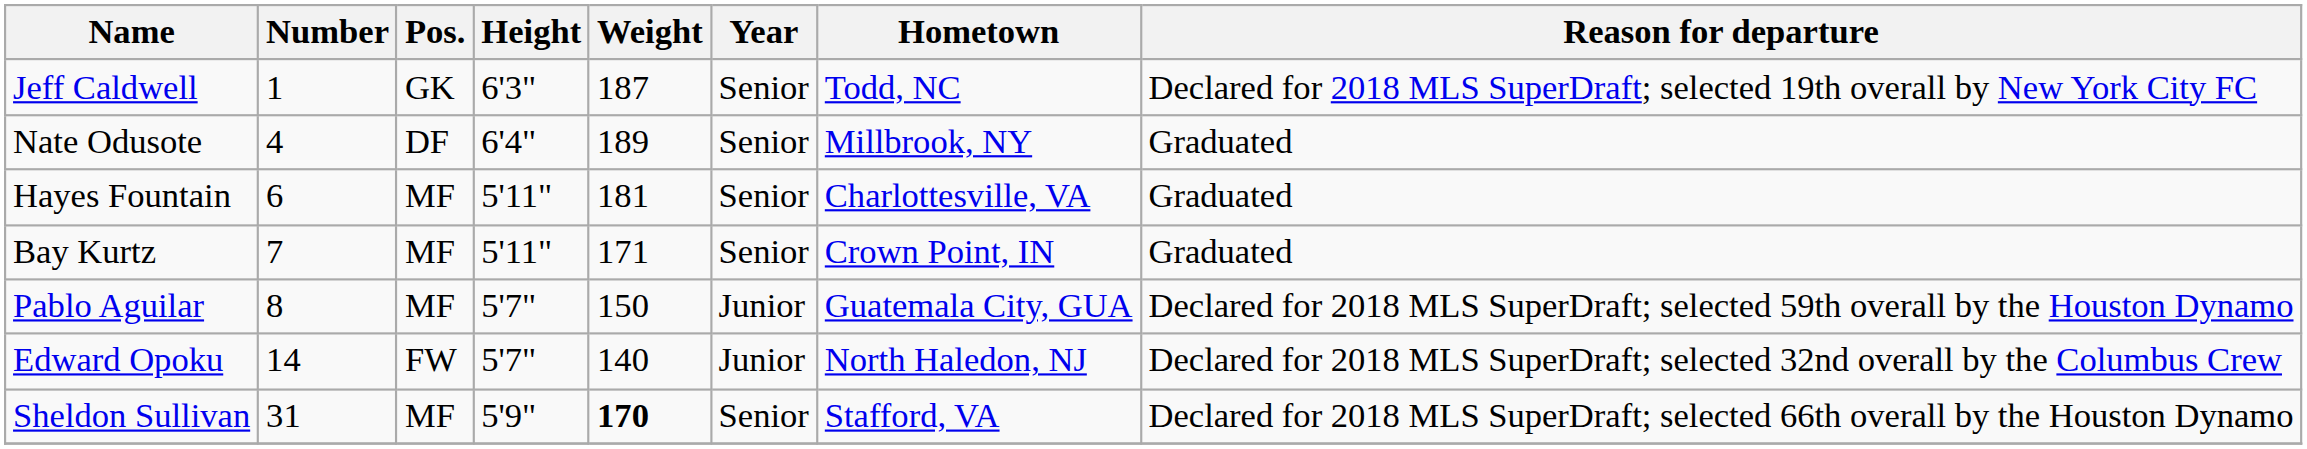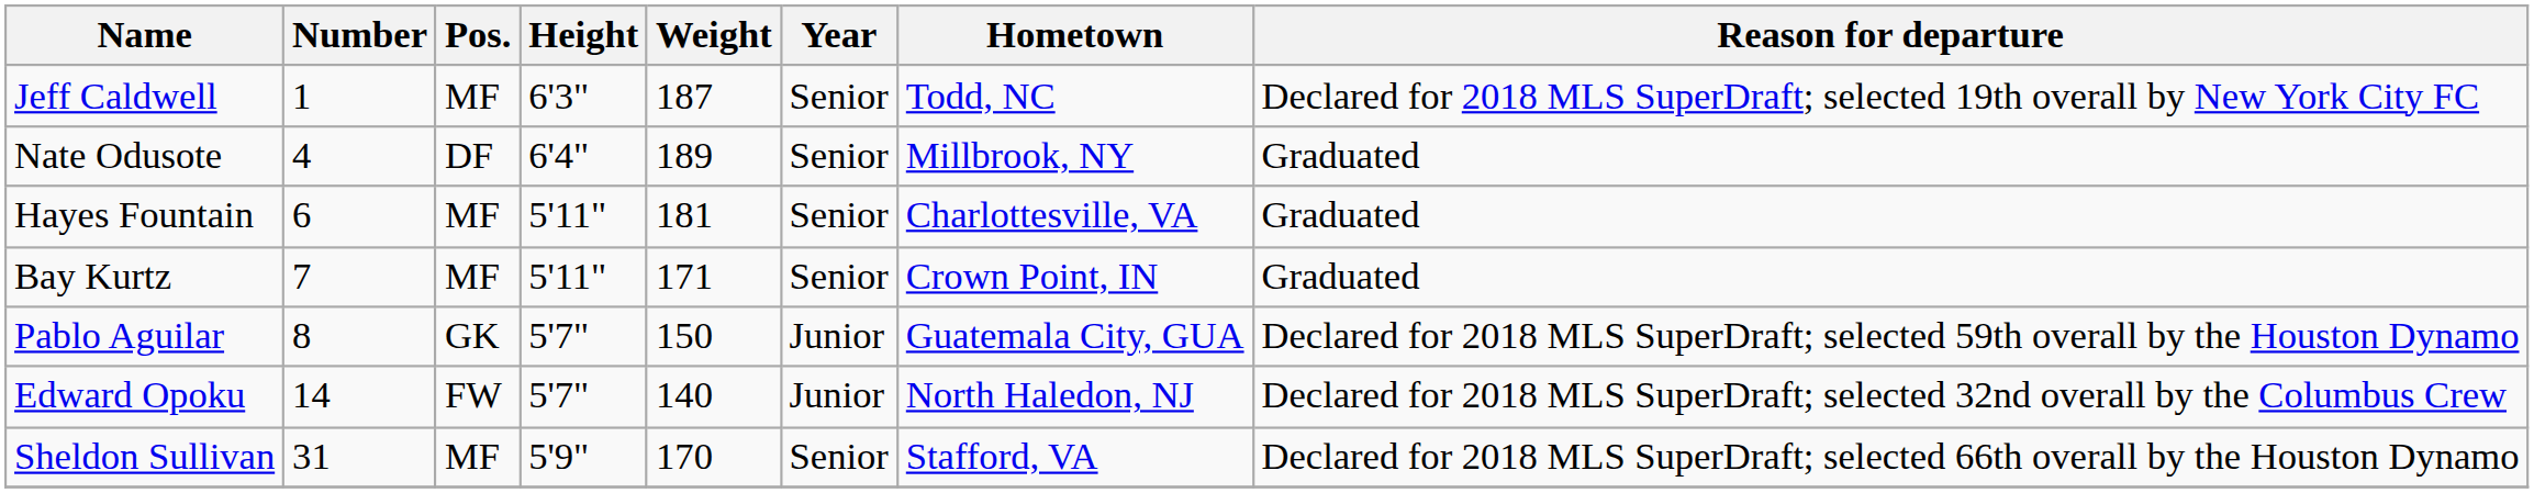Jeff Caldwell | Pos.: GK -> MF
Pablo Aguilar | Pos.: MF -> GK
Sheldon Sullivan | Weight: bold -> normal
